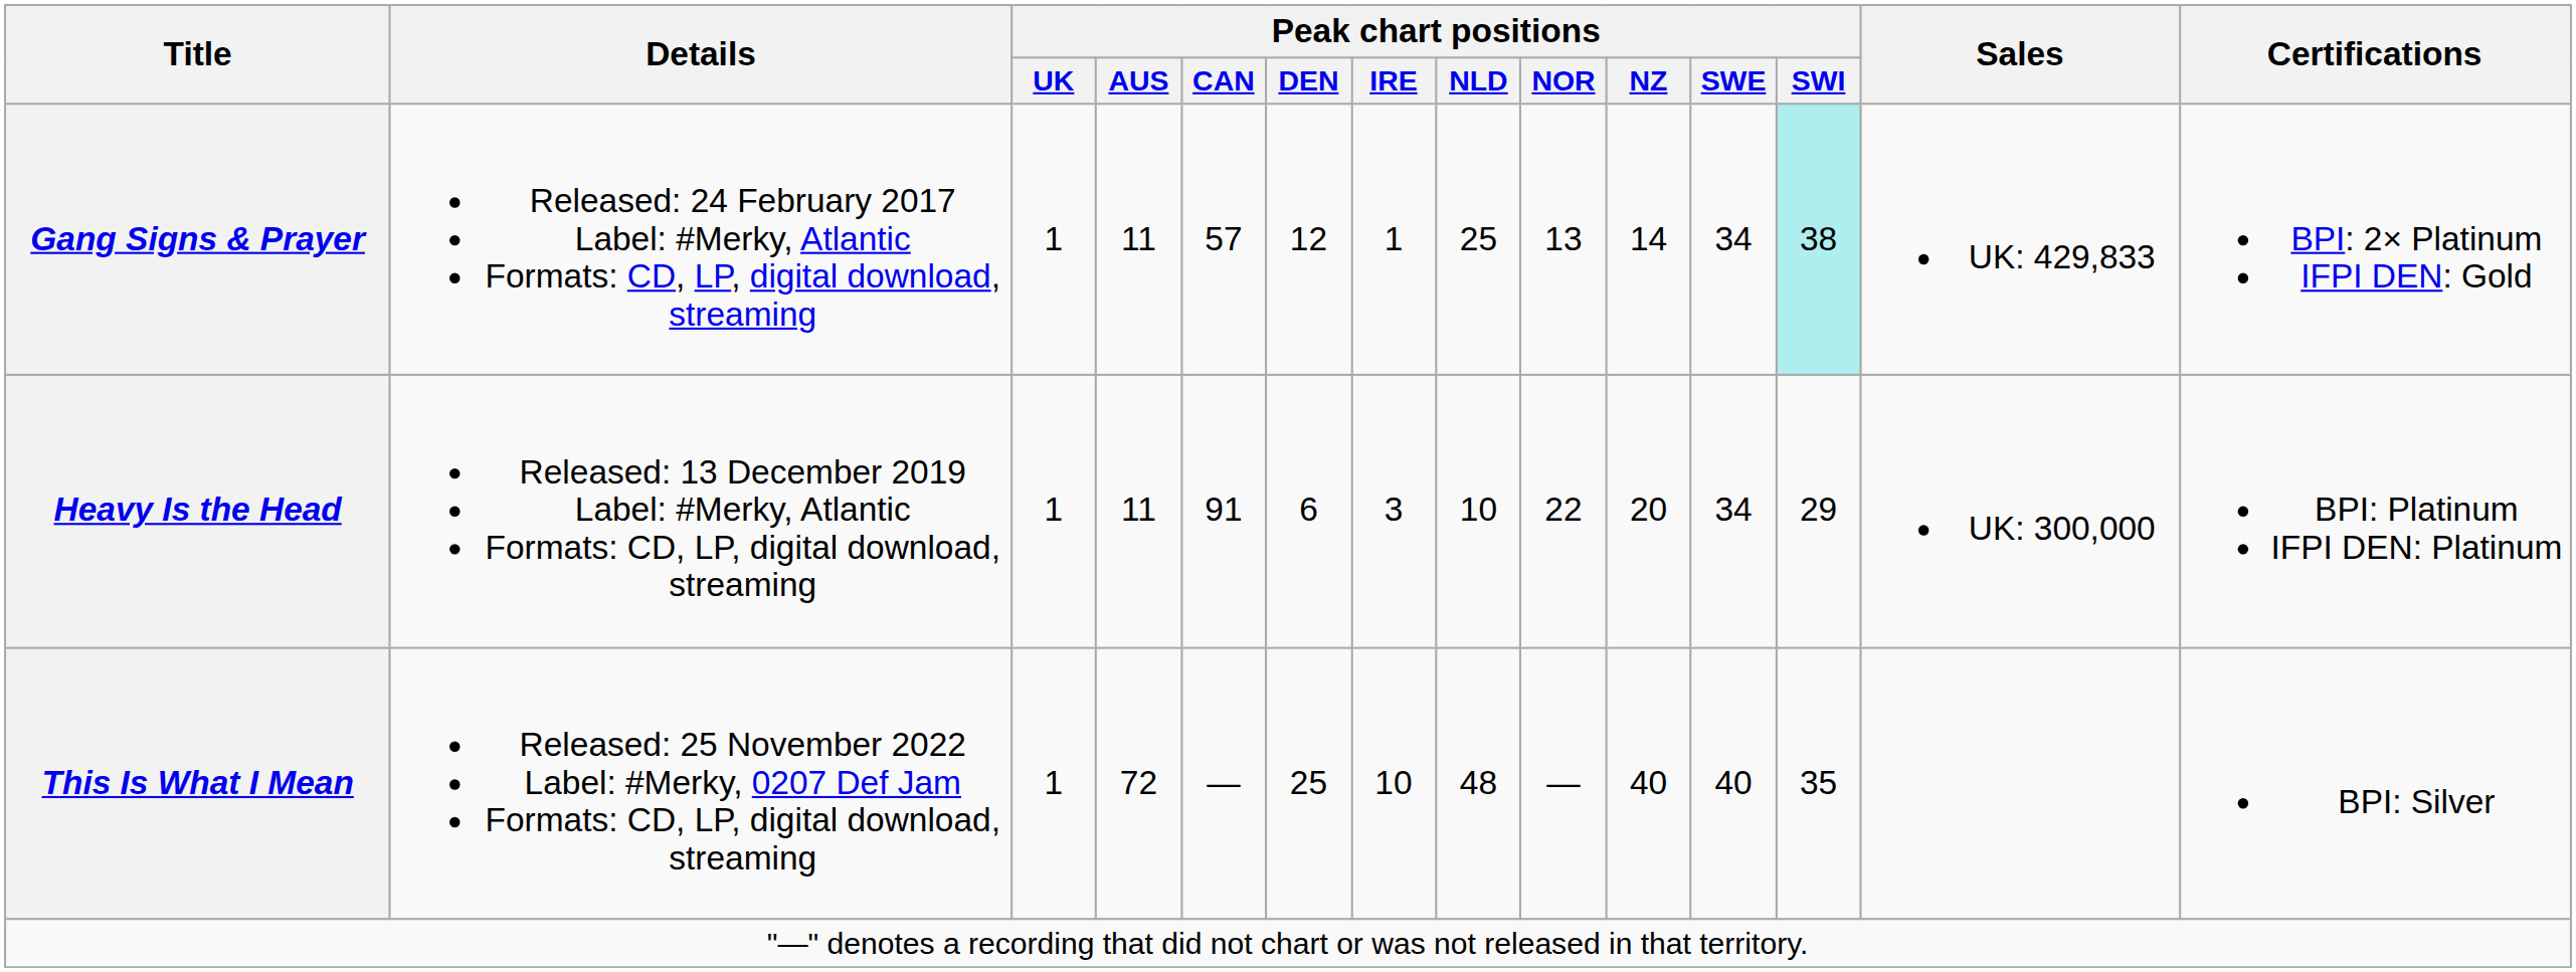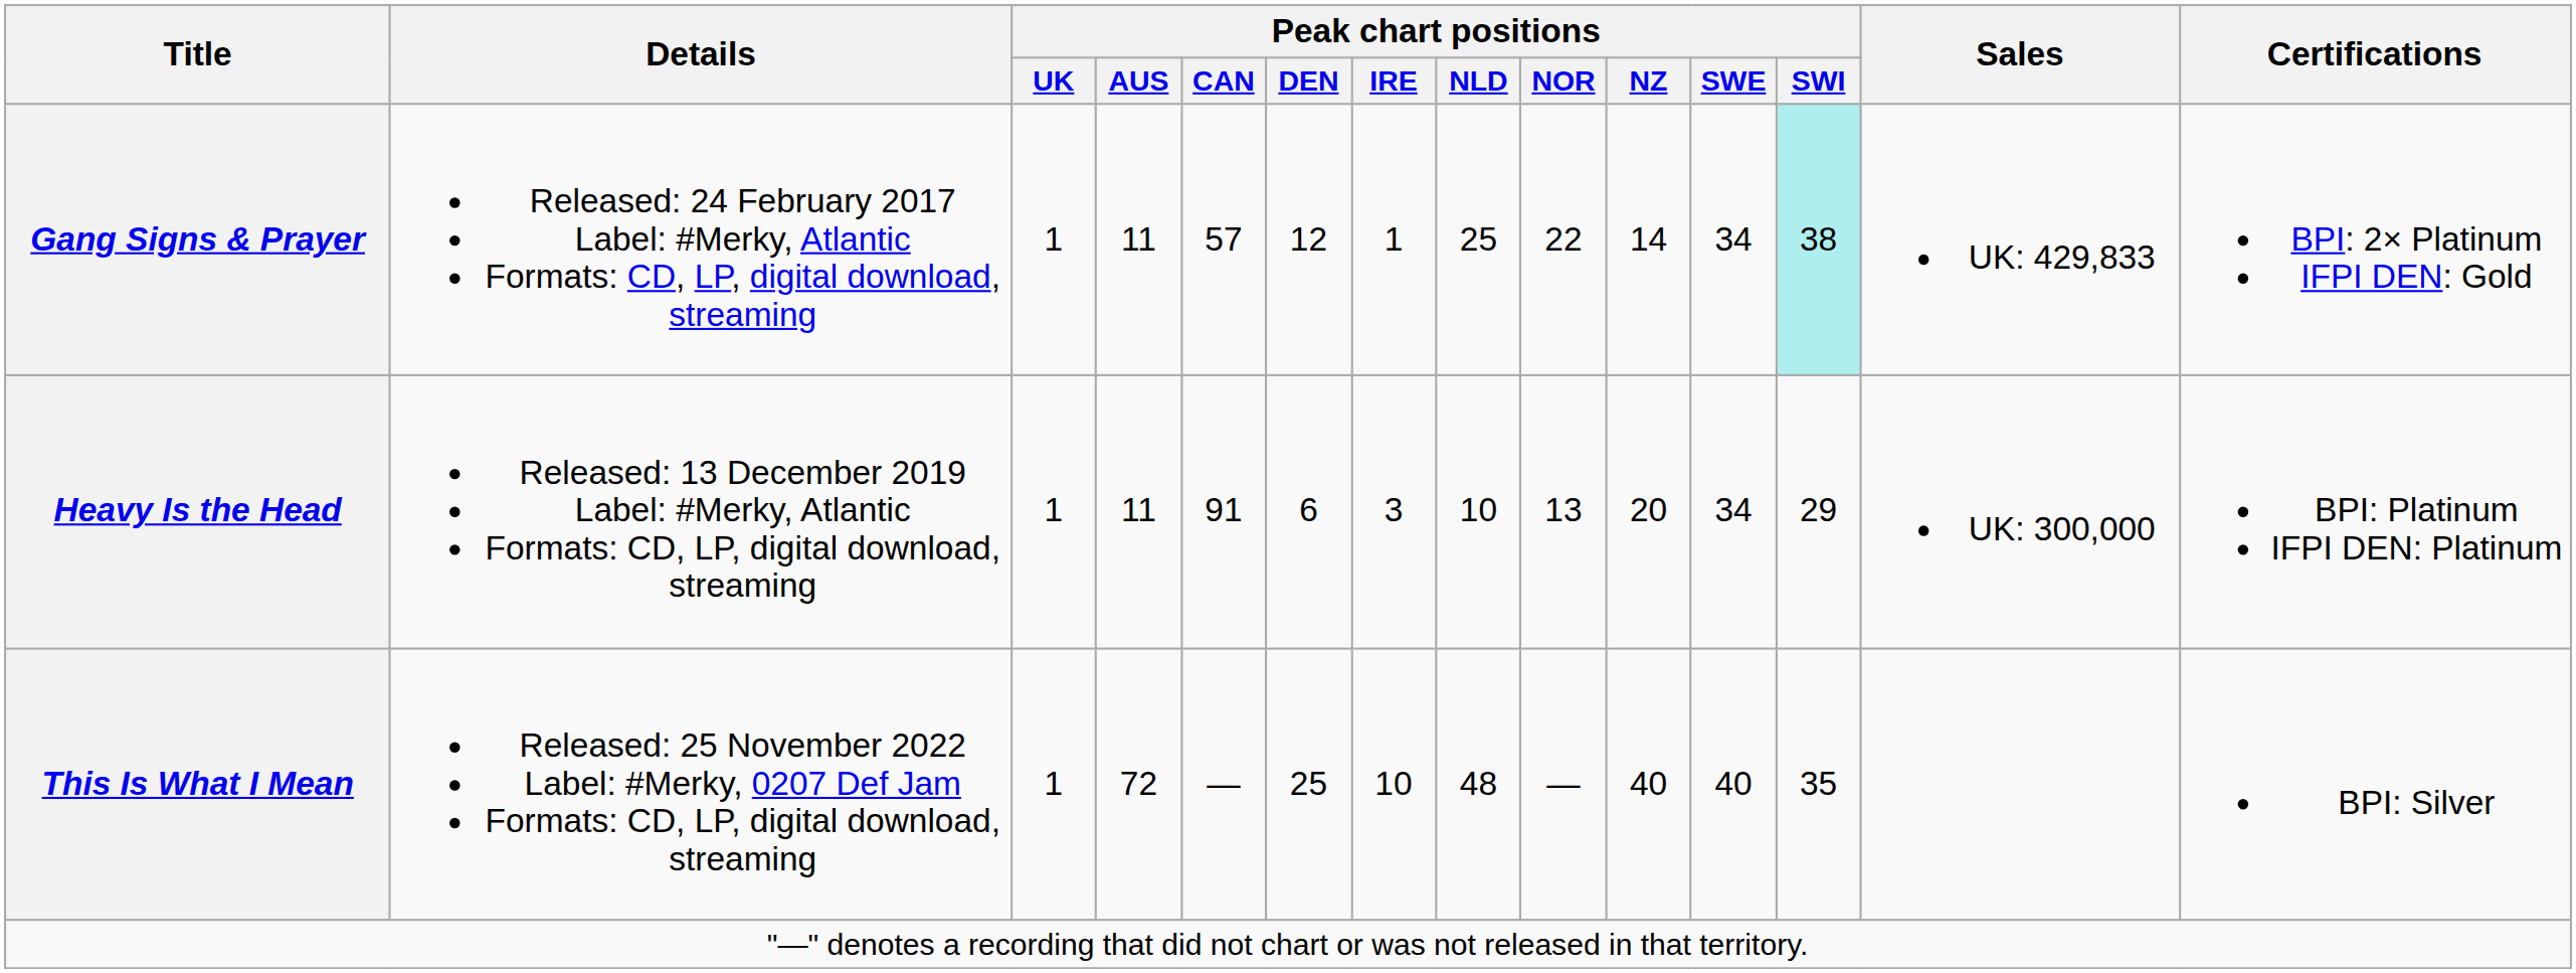Gang Signs & Prayer | Peak chart positions / NOR: 13 -> 22
Heavy Is the Head | Peak chart positions / NOR: 22 -> 13
